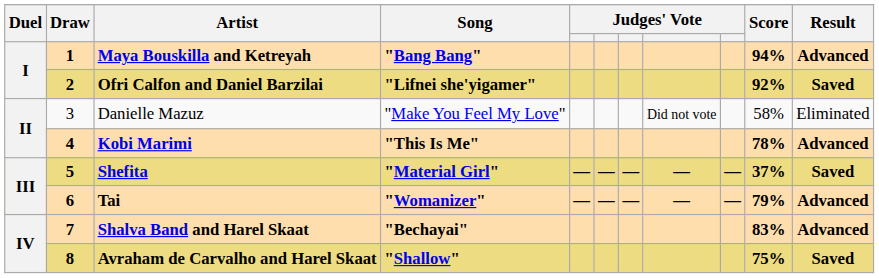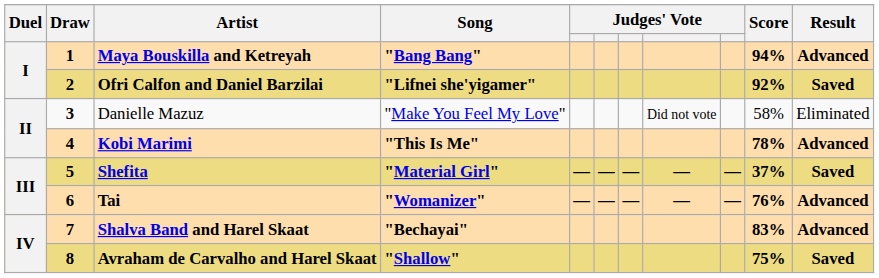Danielle Mazuz | Draw: normal -> bold
Tai | Score: 79% -> 76%
